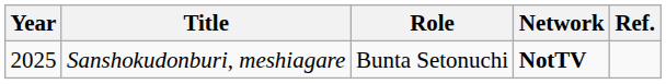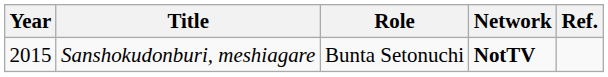Sanshokudonburi, meshiagare | Year: 2025 -> 2015
